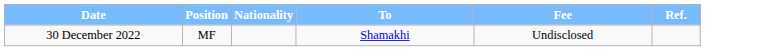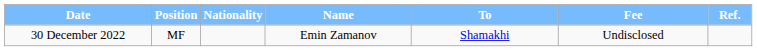+ column: Name | Emin Zamanov
